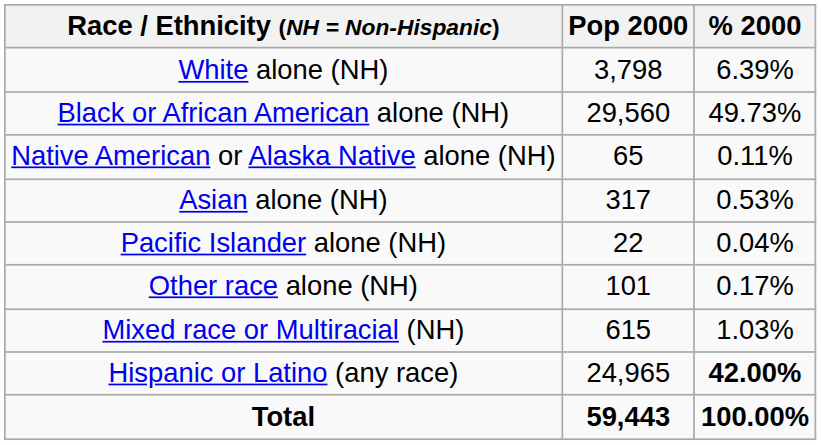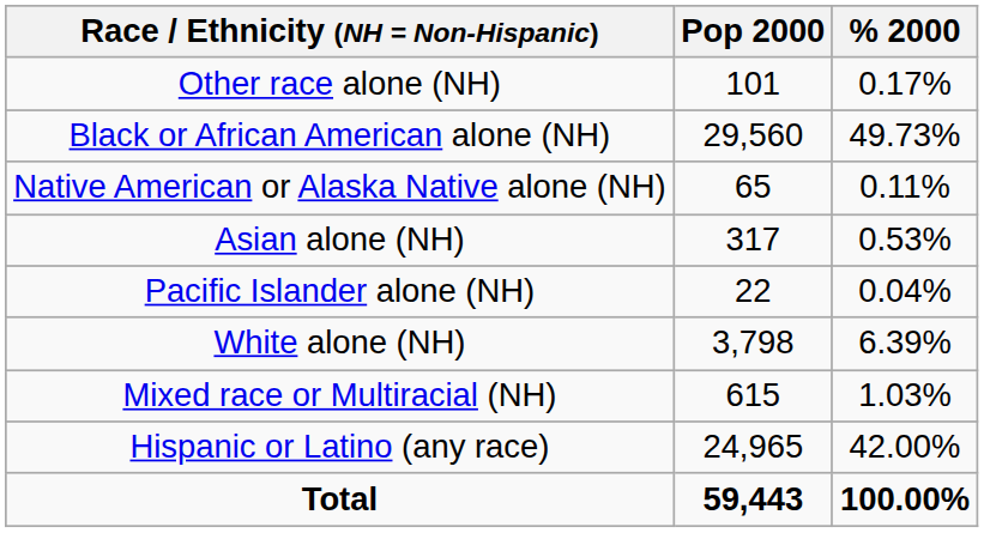rows swapped: White alone (NH) <-> Other race alone (NH)
Hispanic or Latino (any race) | % 2000: bold -> normal
